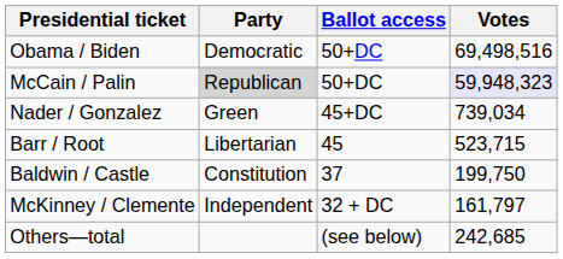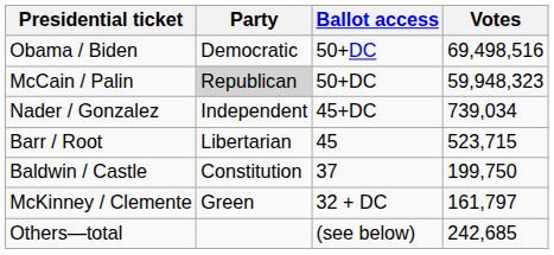McCain / Palin | Votes: lavender background -> no background
Nader / Gonzalez | Party: Green -> Independent
McKinney / Clemente | Party: Independent -> Green
